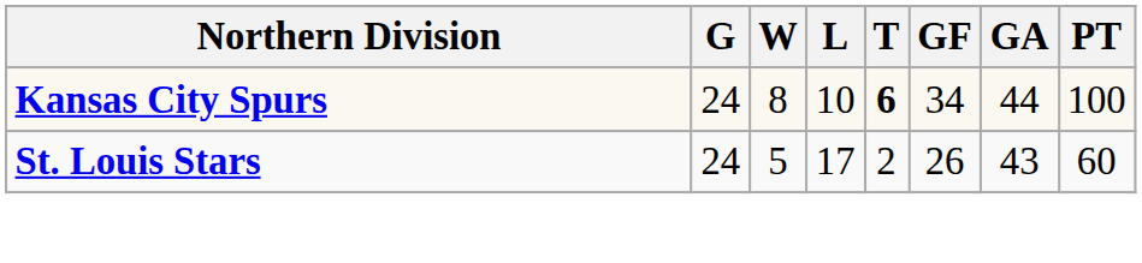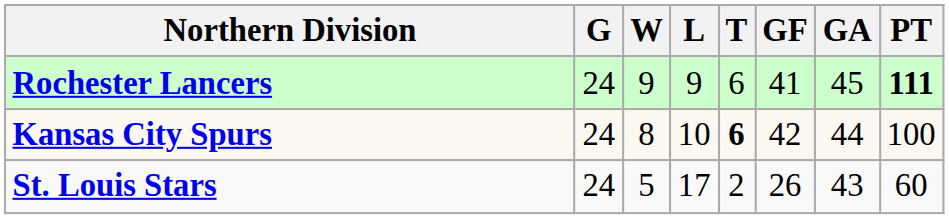+ row: Rochester Lancers | 24 | 9 | 9 | 6 | 41 | 45 | 111
Kansas City Spurs | GF: 34 -> 42
